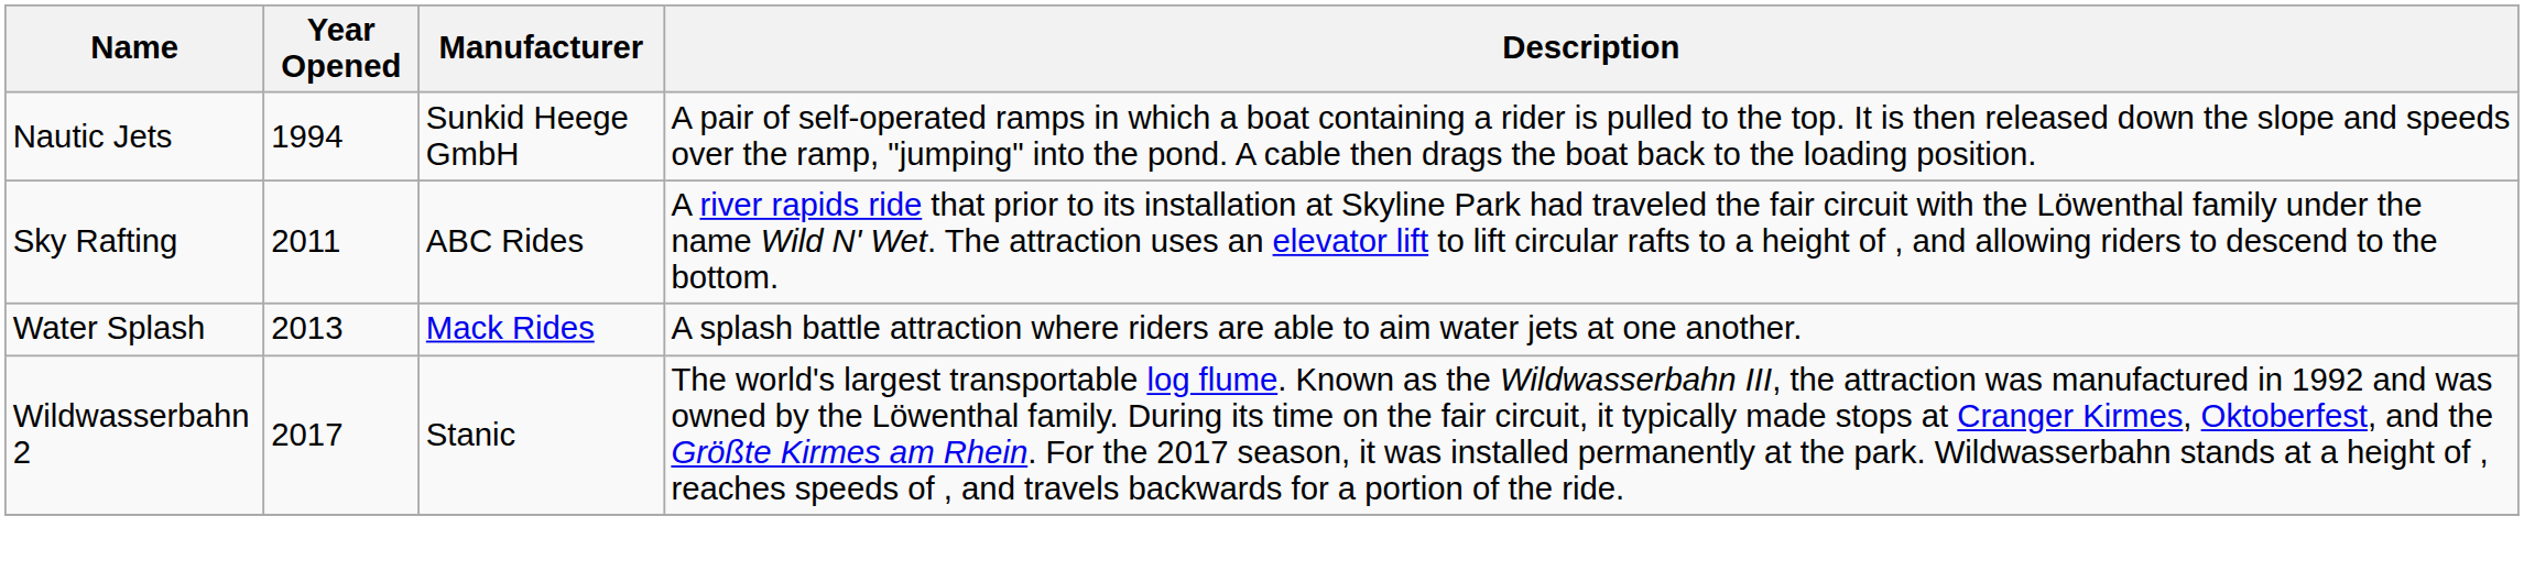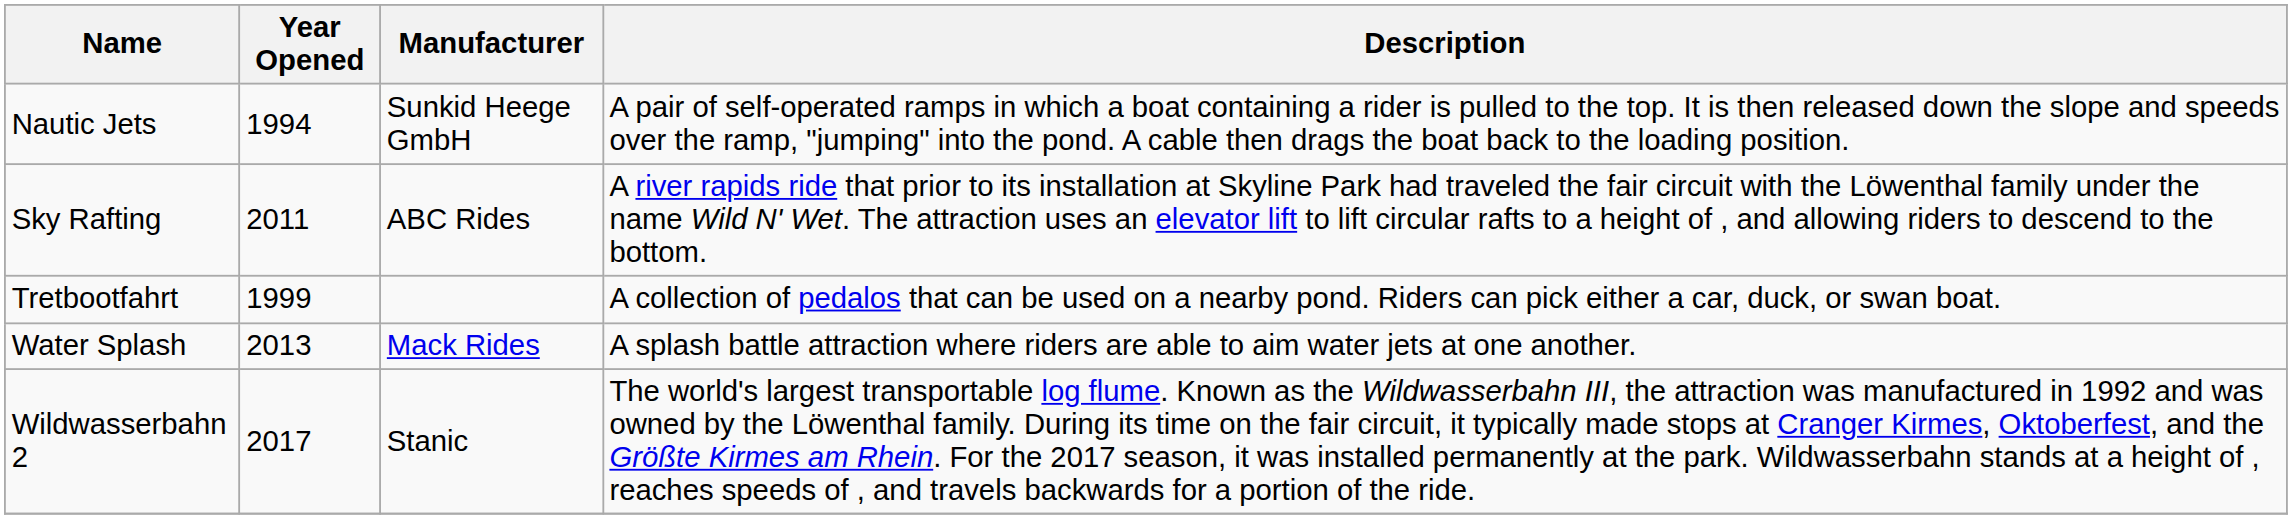+ row: Tretbootfahrt | 1999 | A collection of pedalos that can be used on a nearby pond. Riders can pick either a car, duck, or swan boat.
